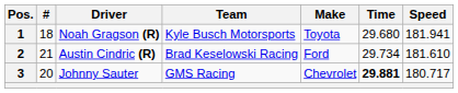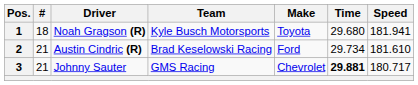3 | #: 20 -> 21
